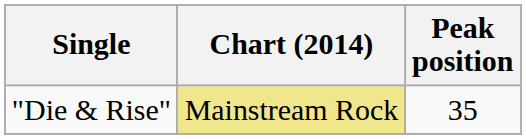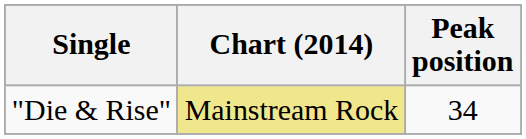"Die & Rise" | Peak position: 35 -> 34
